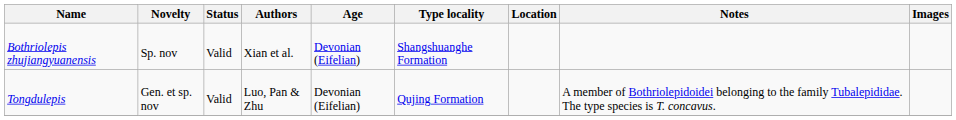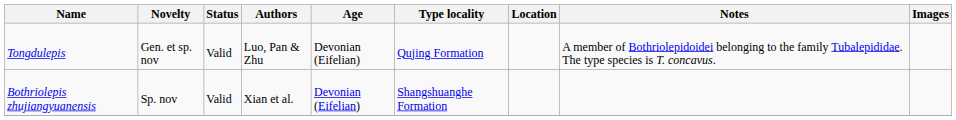rows swapped: Bothriolepis zhujiangyuanensis <-> Tongdulepis
